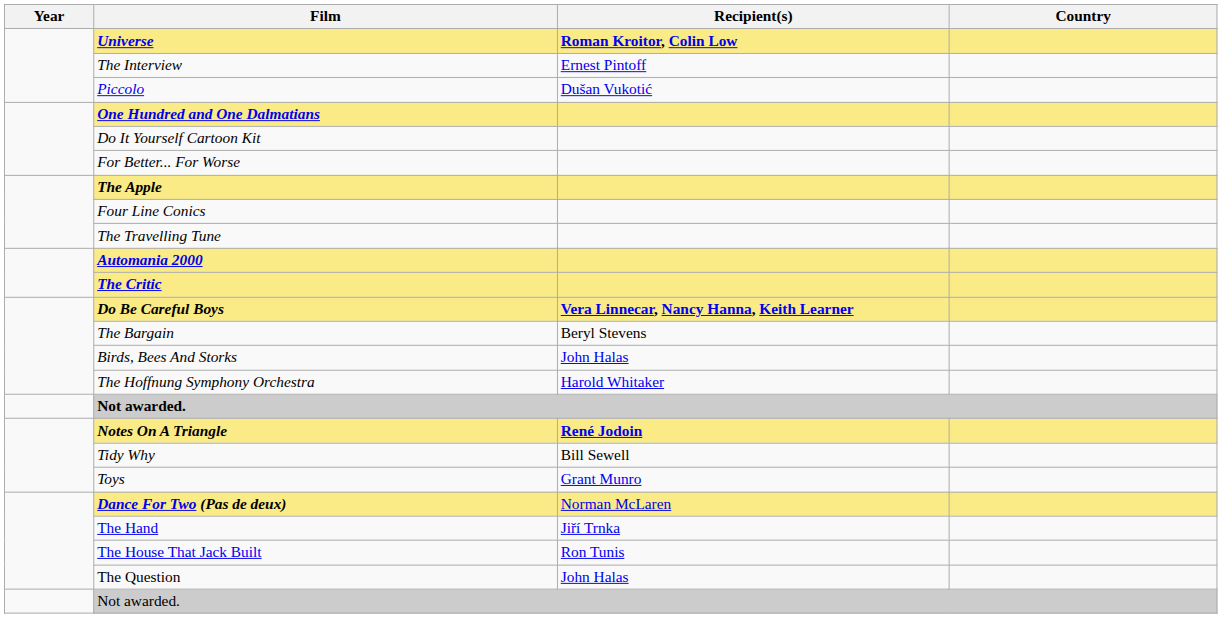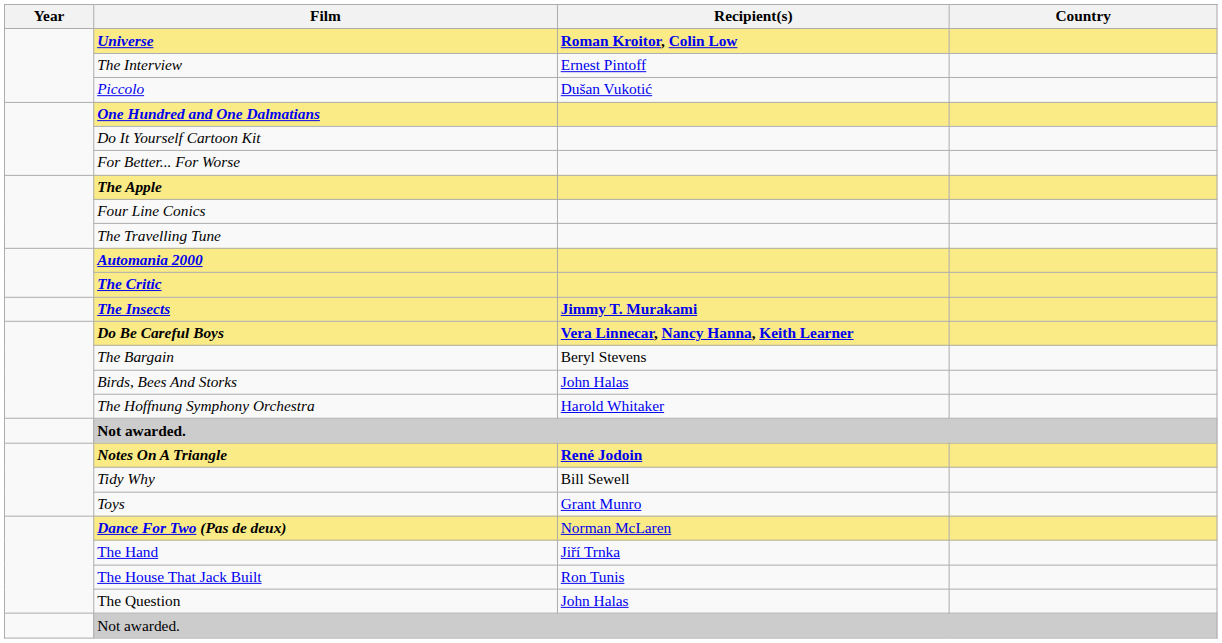+ row: The Insects | Jimmy T. Murakami
